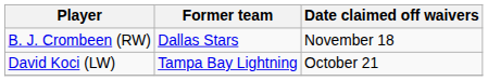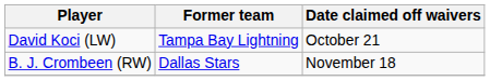rows swapped: David Koci (LW) <-> B. J. Crombeen (RW)
